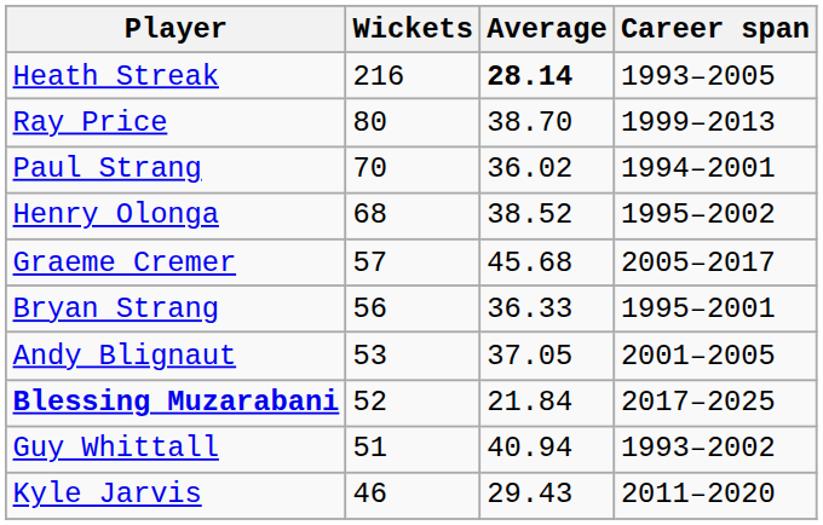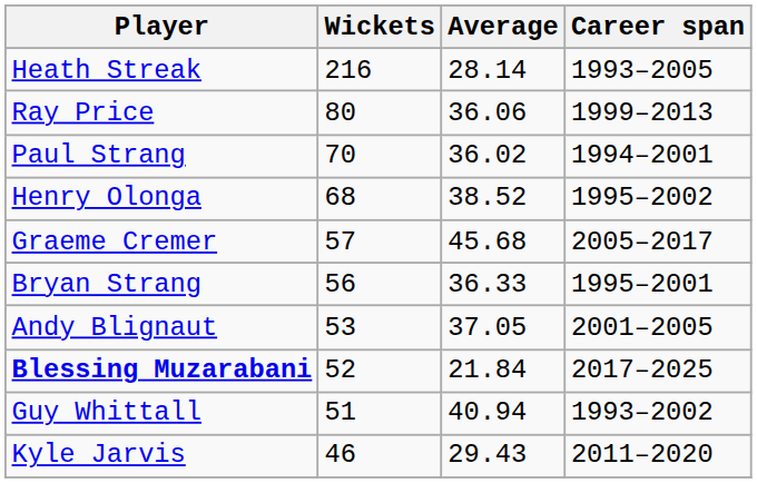Heath Streak | Average: bold -> normal
Ray Price | Average: 38.70 -> 36.06
